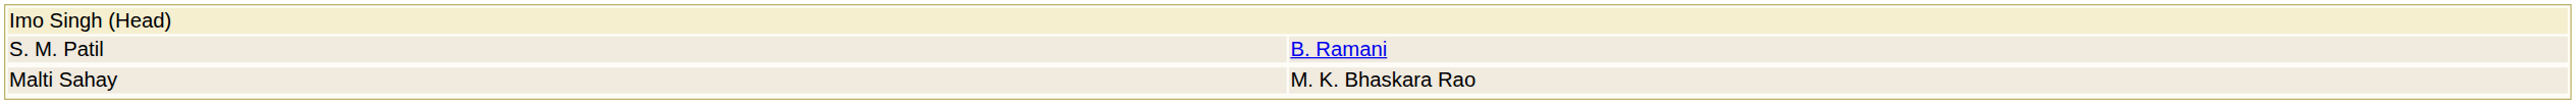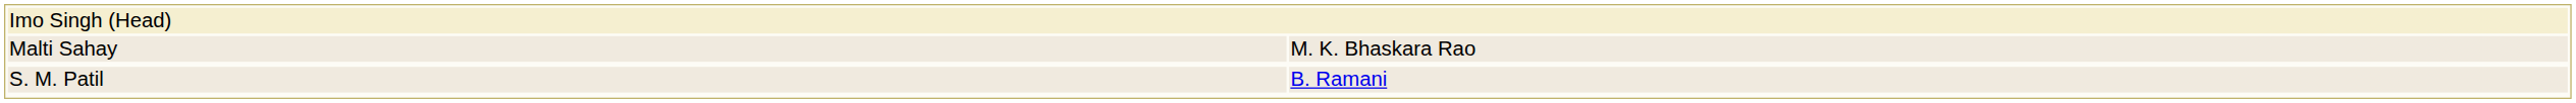rows swapped: Malti Sahay <-> S. M. Patil
